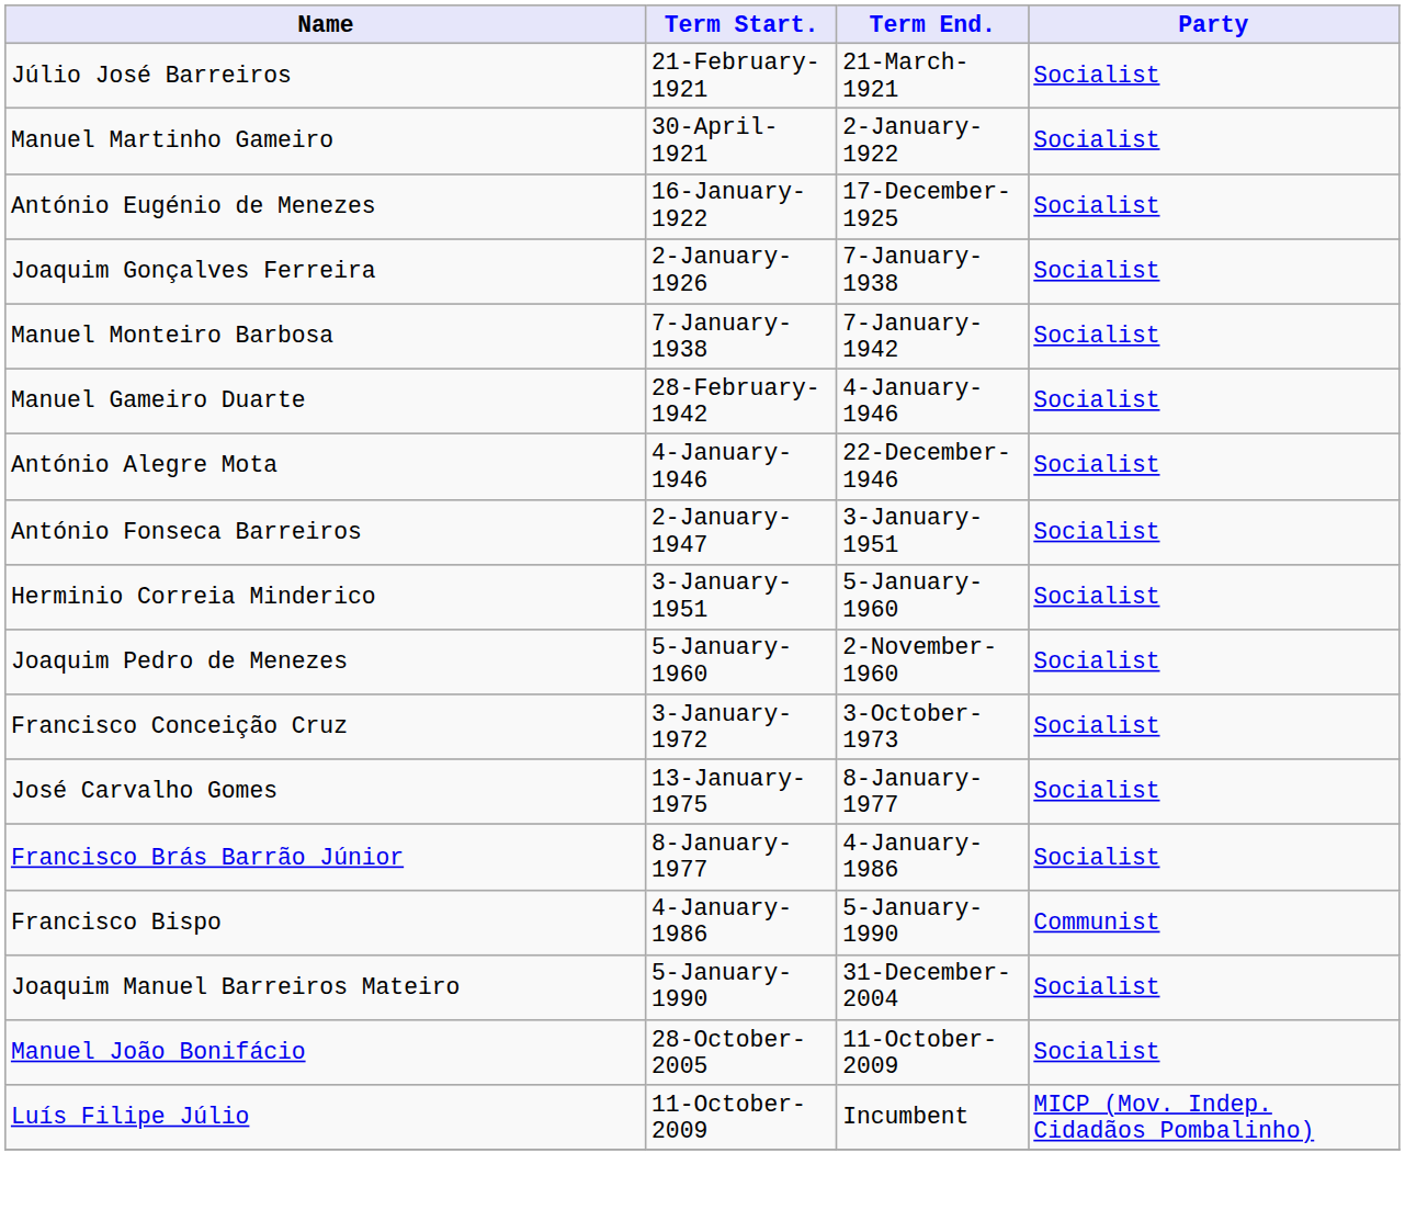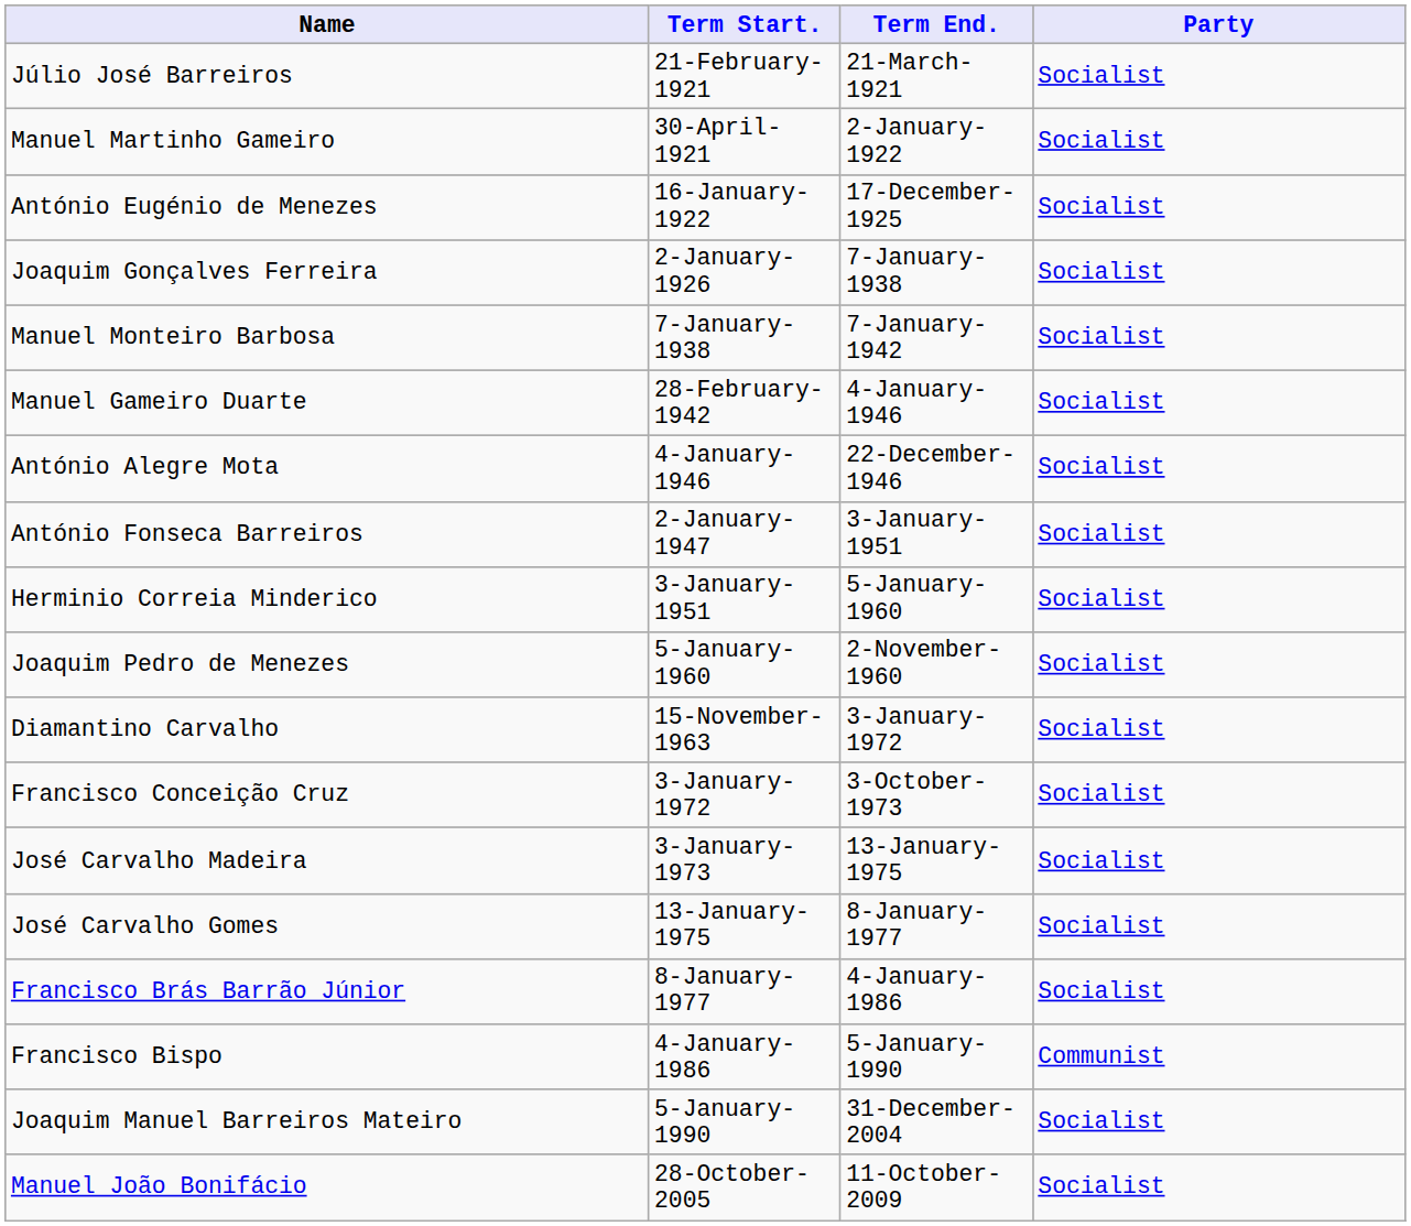+ row: Diamantino Carvalho | 15-November-1963 | 3-January-1972 | Socialist
+ row: José Carvalho Madeira | 3-January-1973 | 13-January-1975 | Socialist
- row: Luís Filipe Júlio | 11-October-2009 | Incumbent | MICP (Mov. Indep. Cidadãos Pombalinho)
